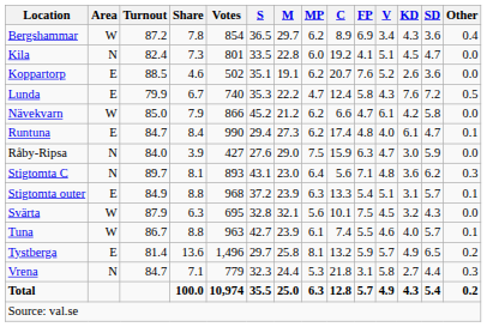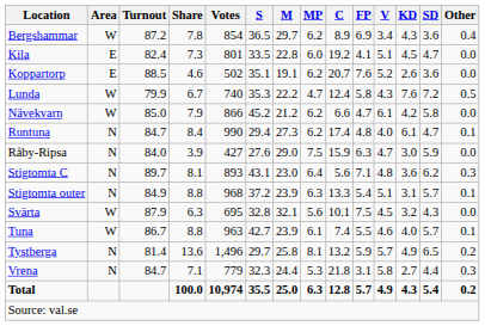Kila | Area: N -> E
Lunda | Area: E -> W
Runtuna | Area: E -> N
Stigtomta outer | Area: E -> N
Tystberga | Area: E -> N
